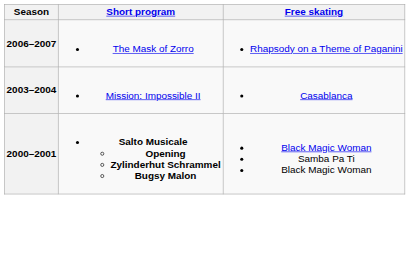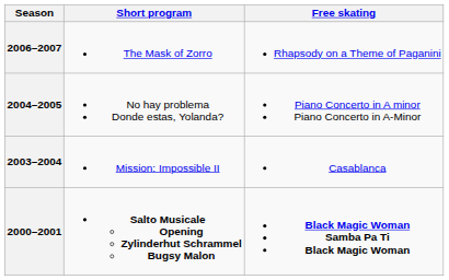+ row: 2004–2005 | No hay problema Donde estas, Yolanda? | Piano Concerto in A minor Piano Concerto in A-Minor
2000–2001 | Free skating: normal -> bold
